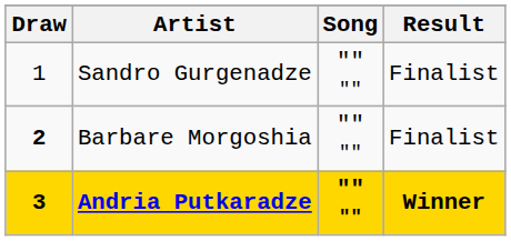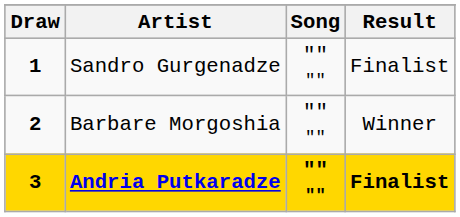Sandro Gurgenadze | Draw: normal -> bold
Barbare Morgoshia | Result: Finalist -> Winner
Andria Putkaradze | Result: Winner -> Finalist
